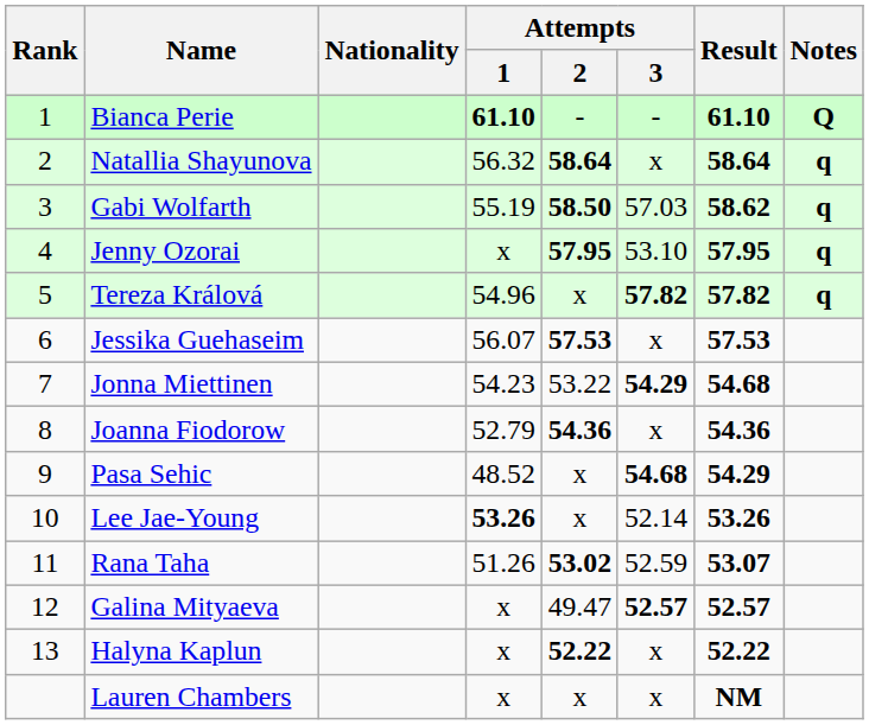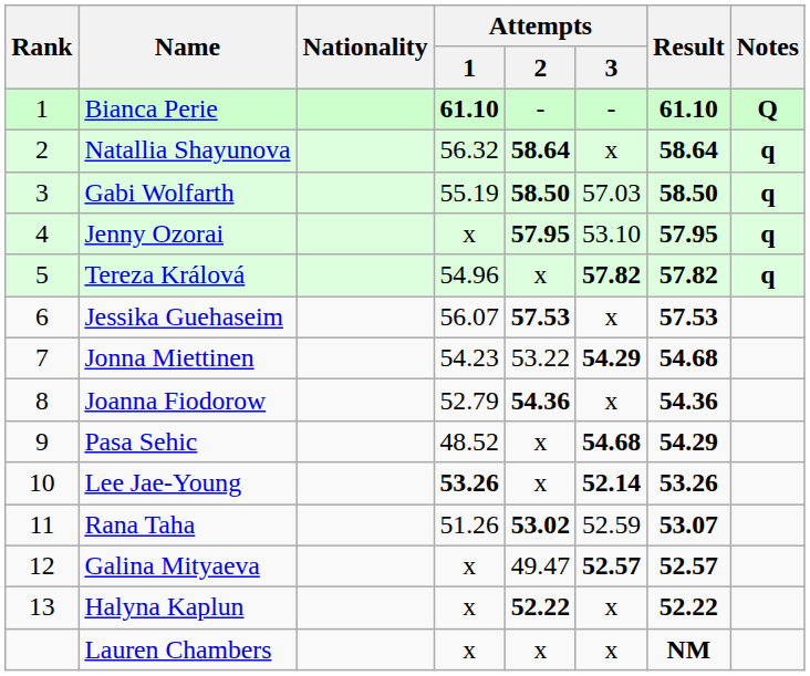Gabi Wolfarth | Result: 58.62 -> 58.50
Lee Jae-Young | Attempts / 3: normal -> bold
